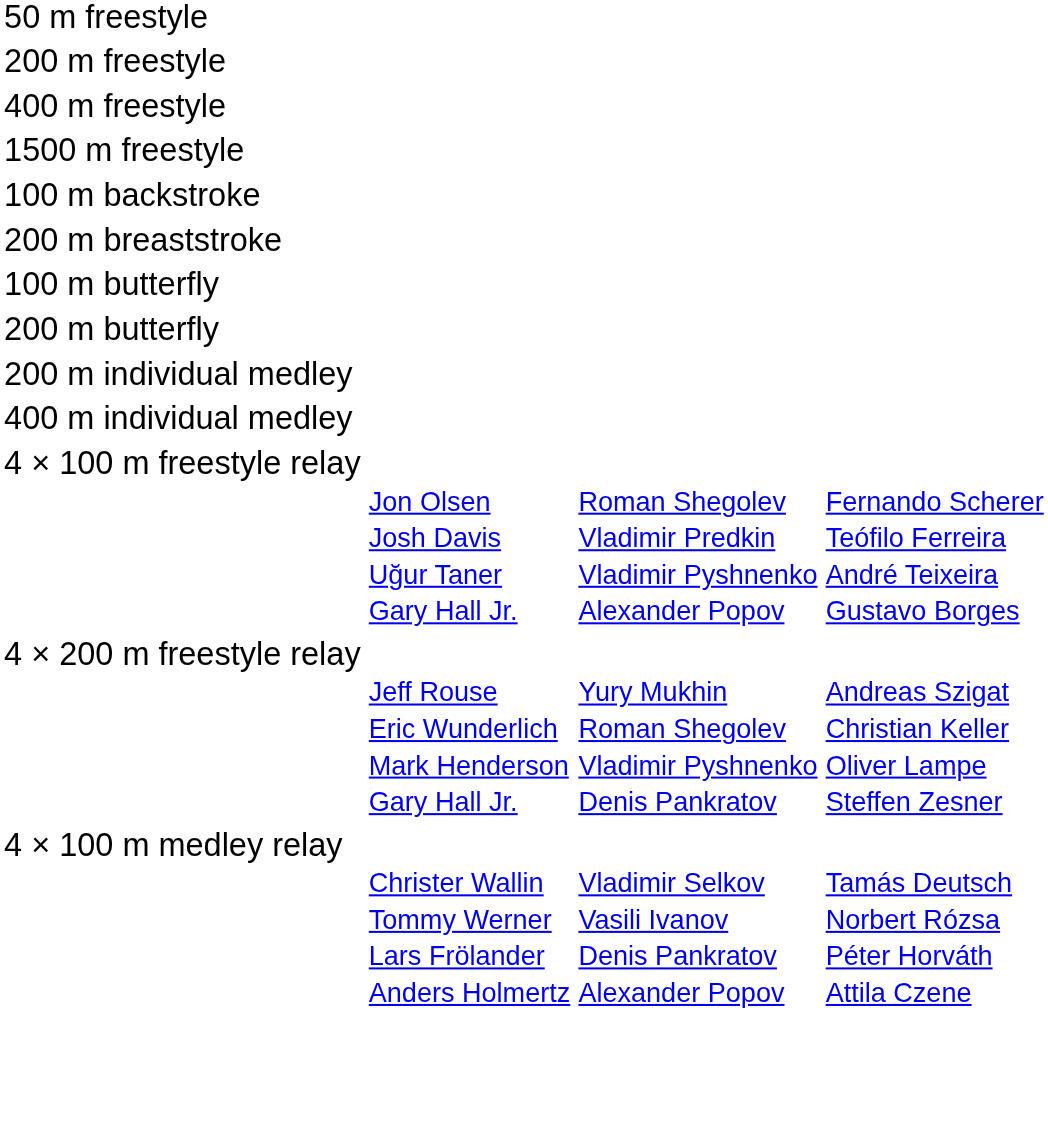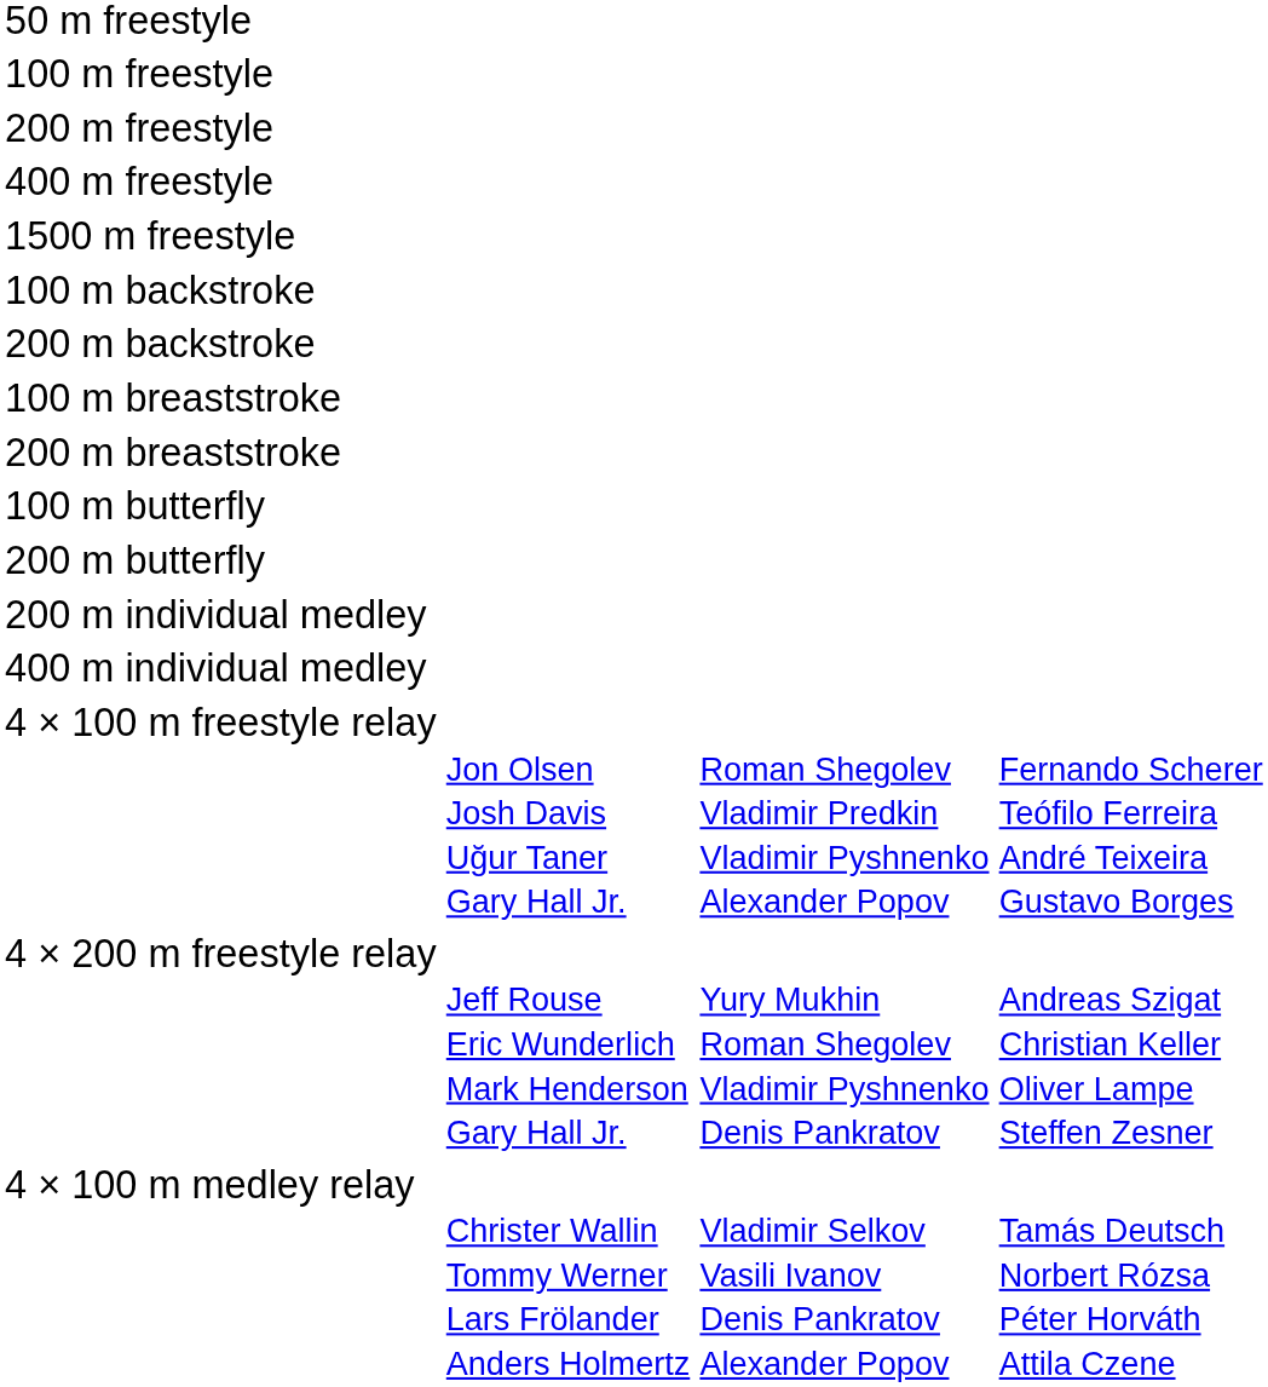+ row: 100 m freestyle
+ row: 200 m backstroke
+ row: 100 m breaststroke
